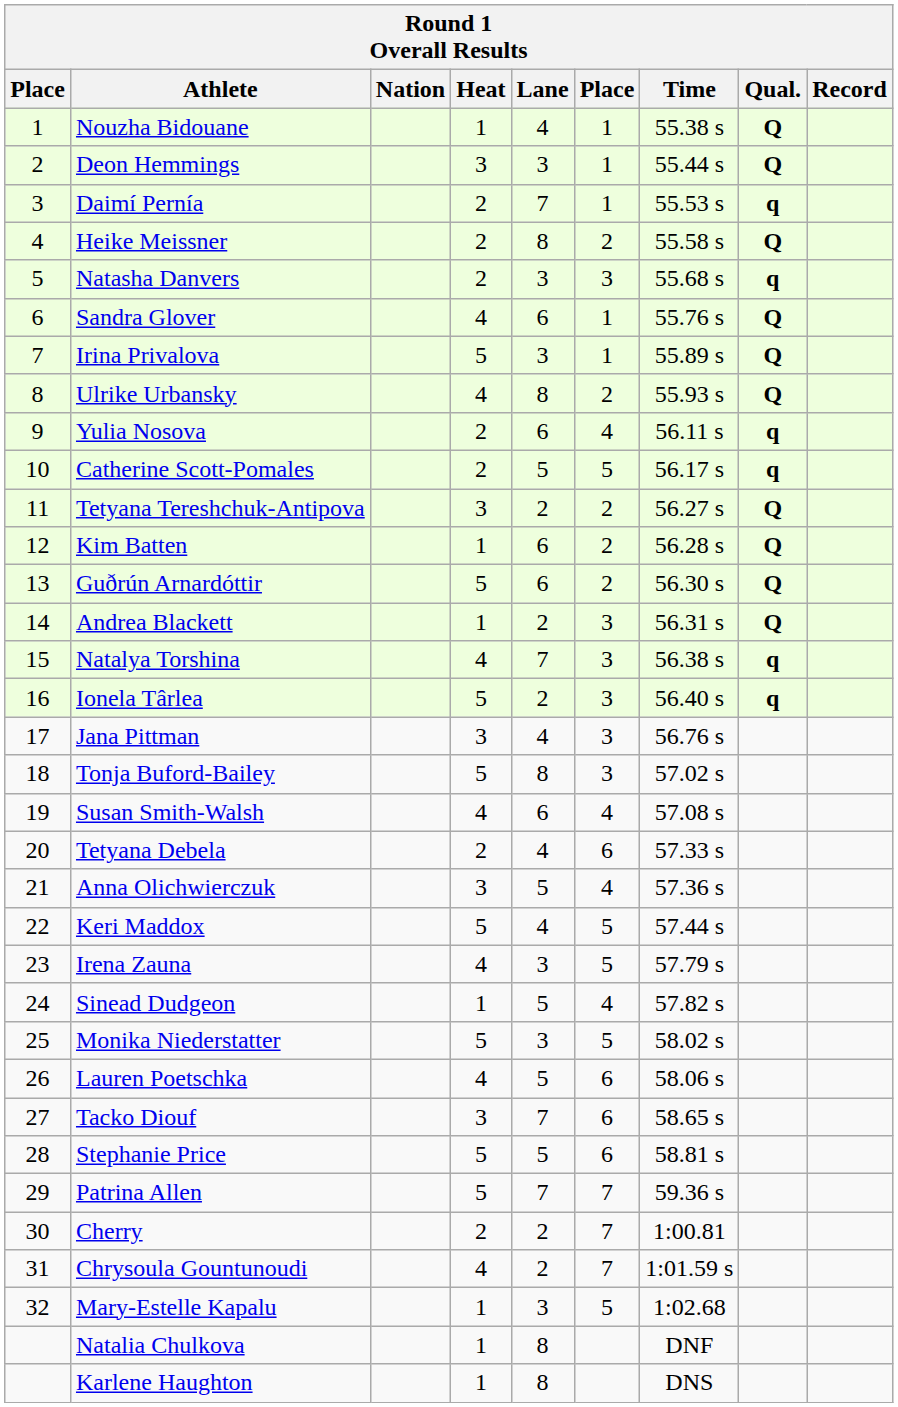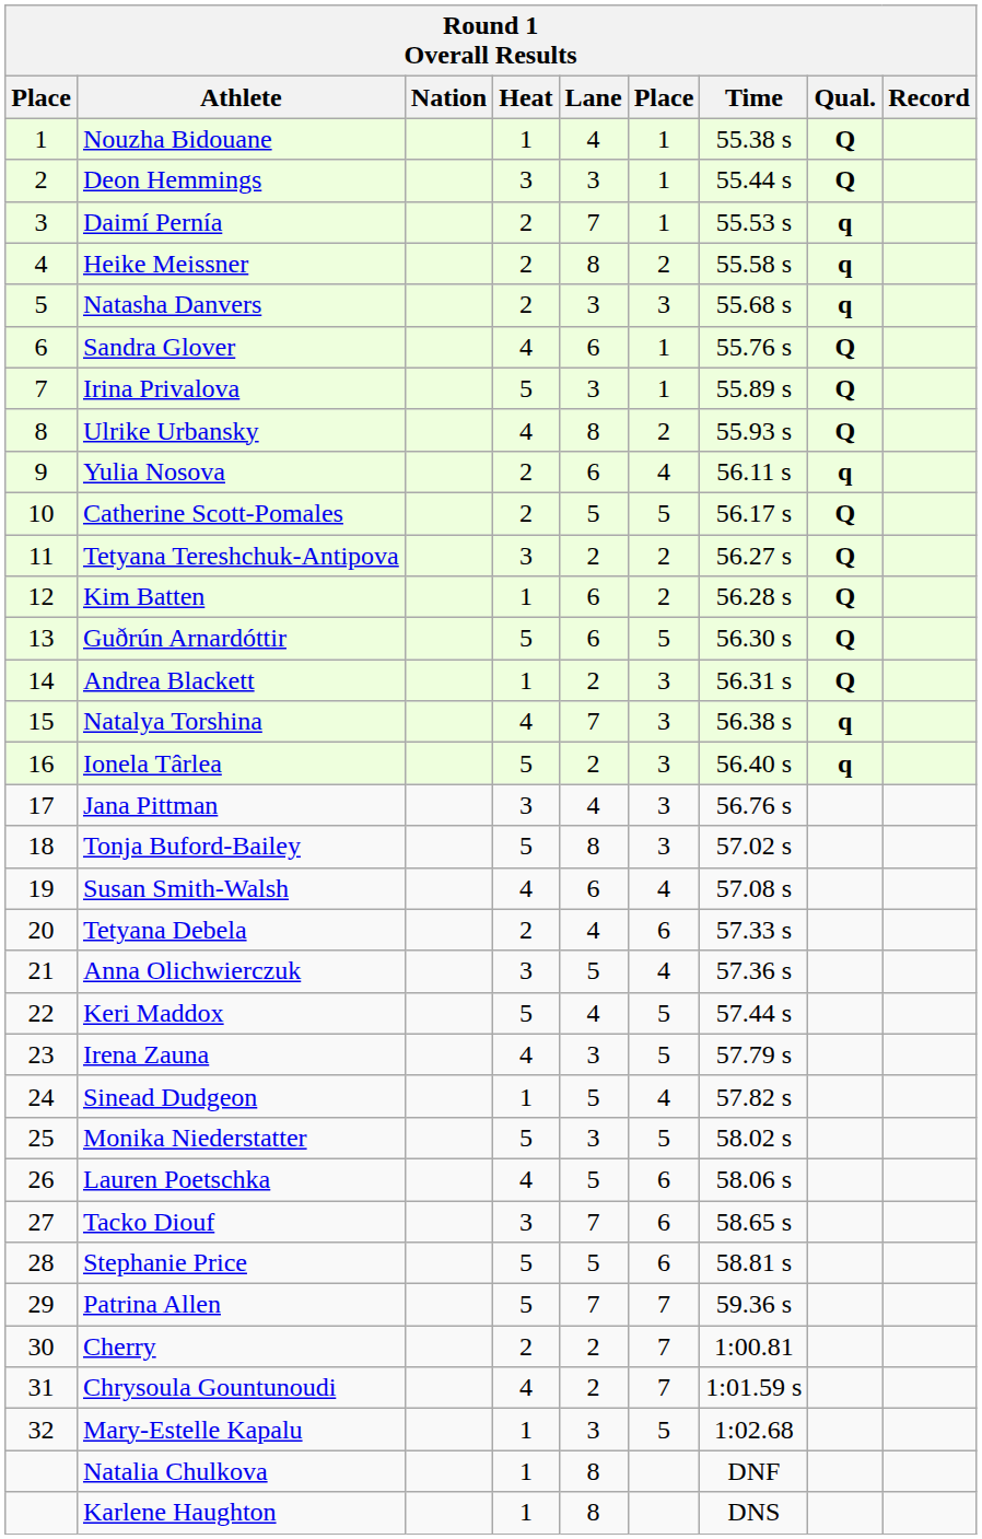Heike Meissner | Qual.: Q -> q
Catherine Scott-Pomales | Qual.: q -> Q
Guðrún Arnardóttir | column 6: 2 -> 5
